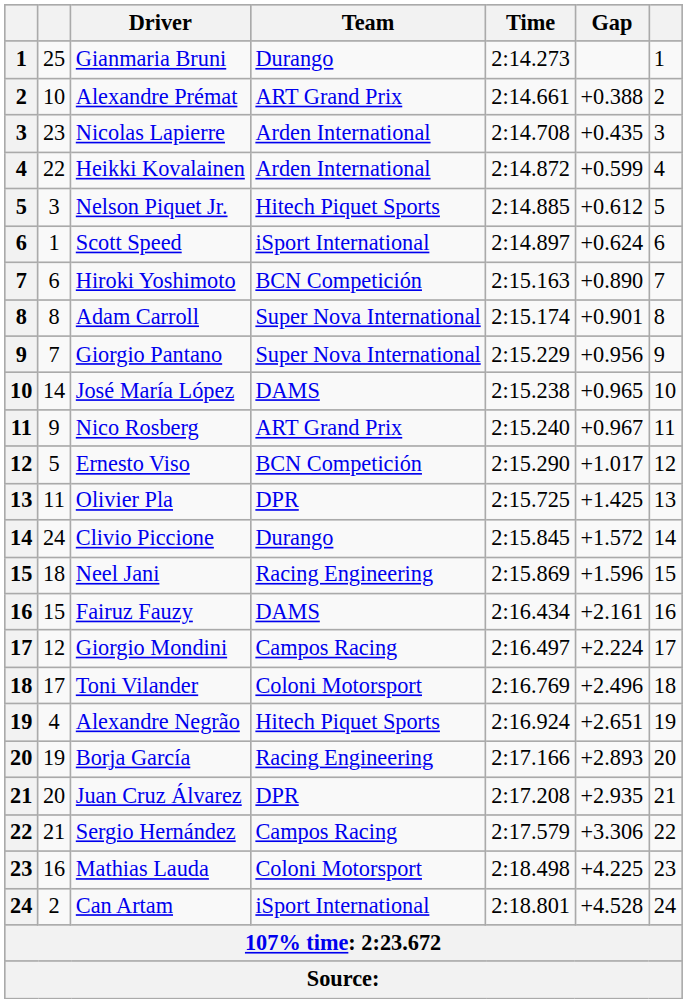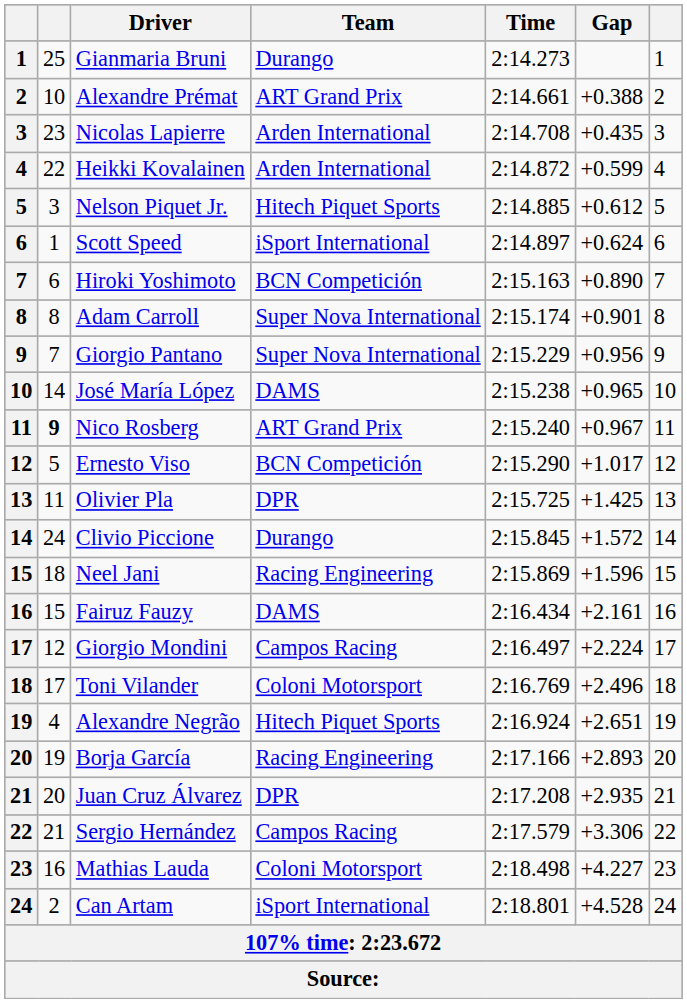Nico Rosberg | column 2: normal -> bold
Mathias Lauda | Gap: +4.225 -> +4.227
